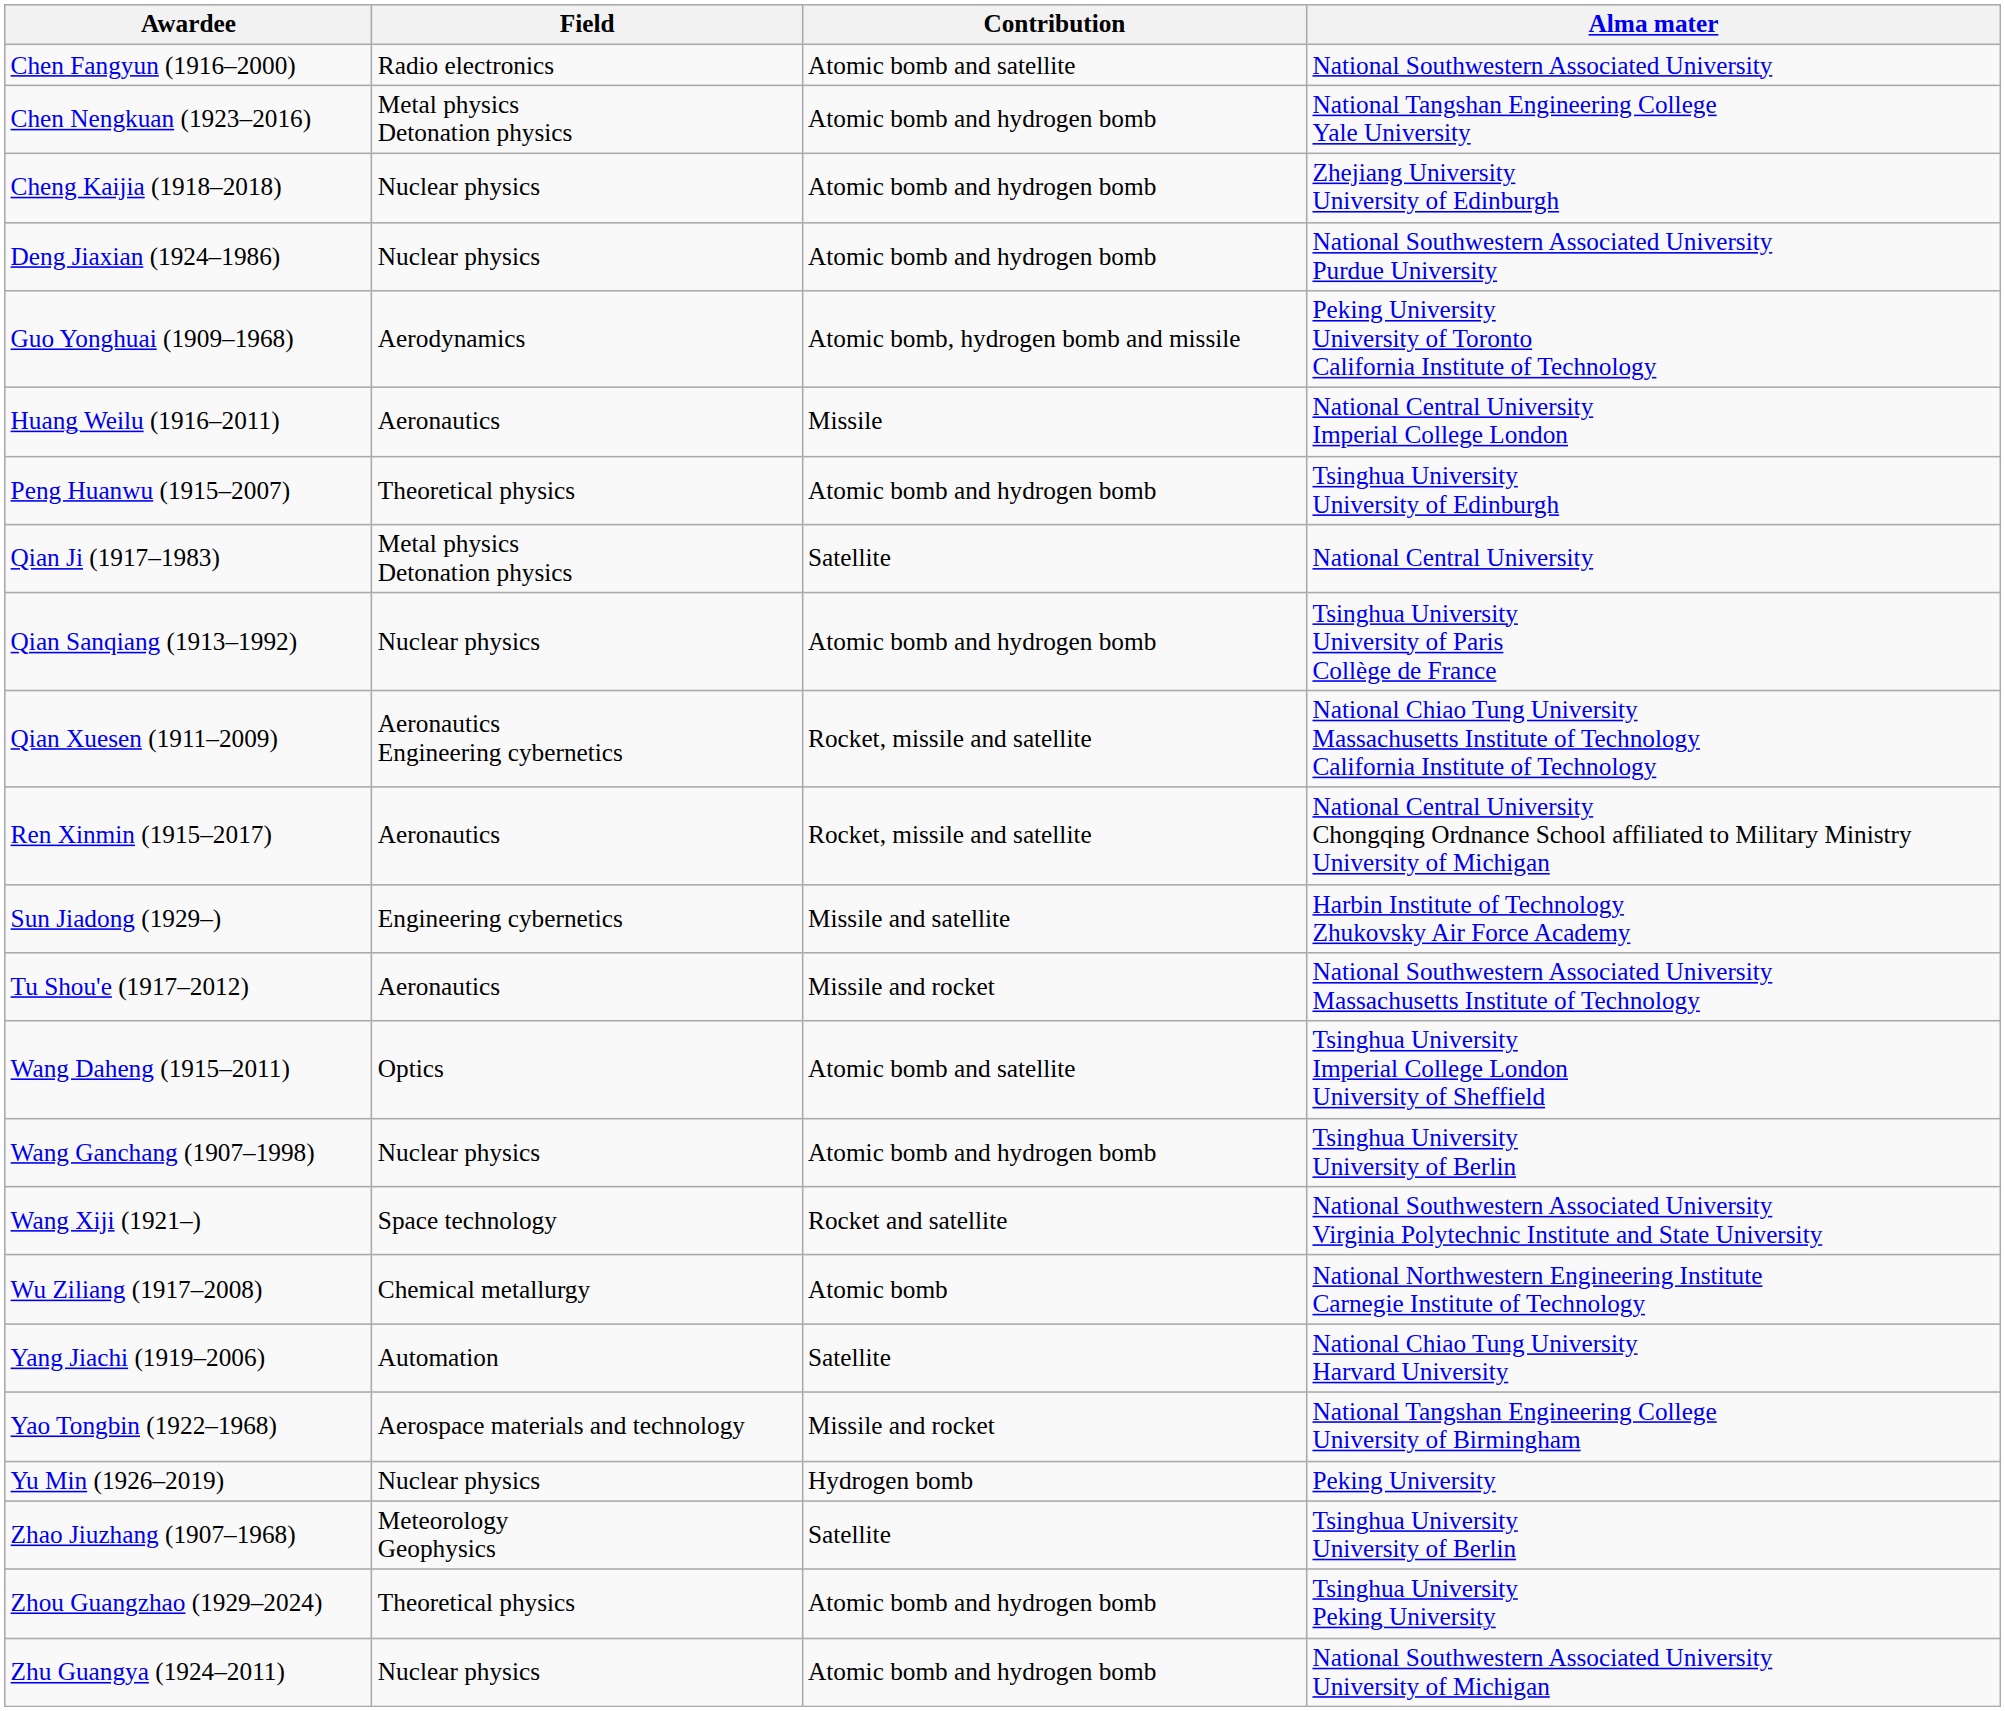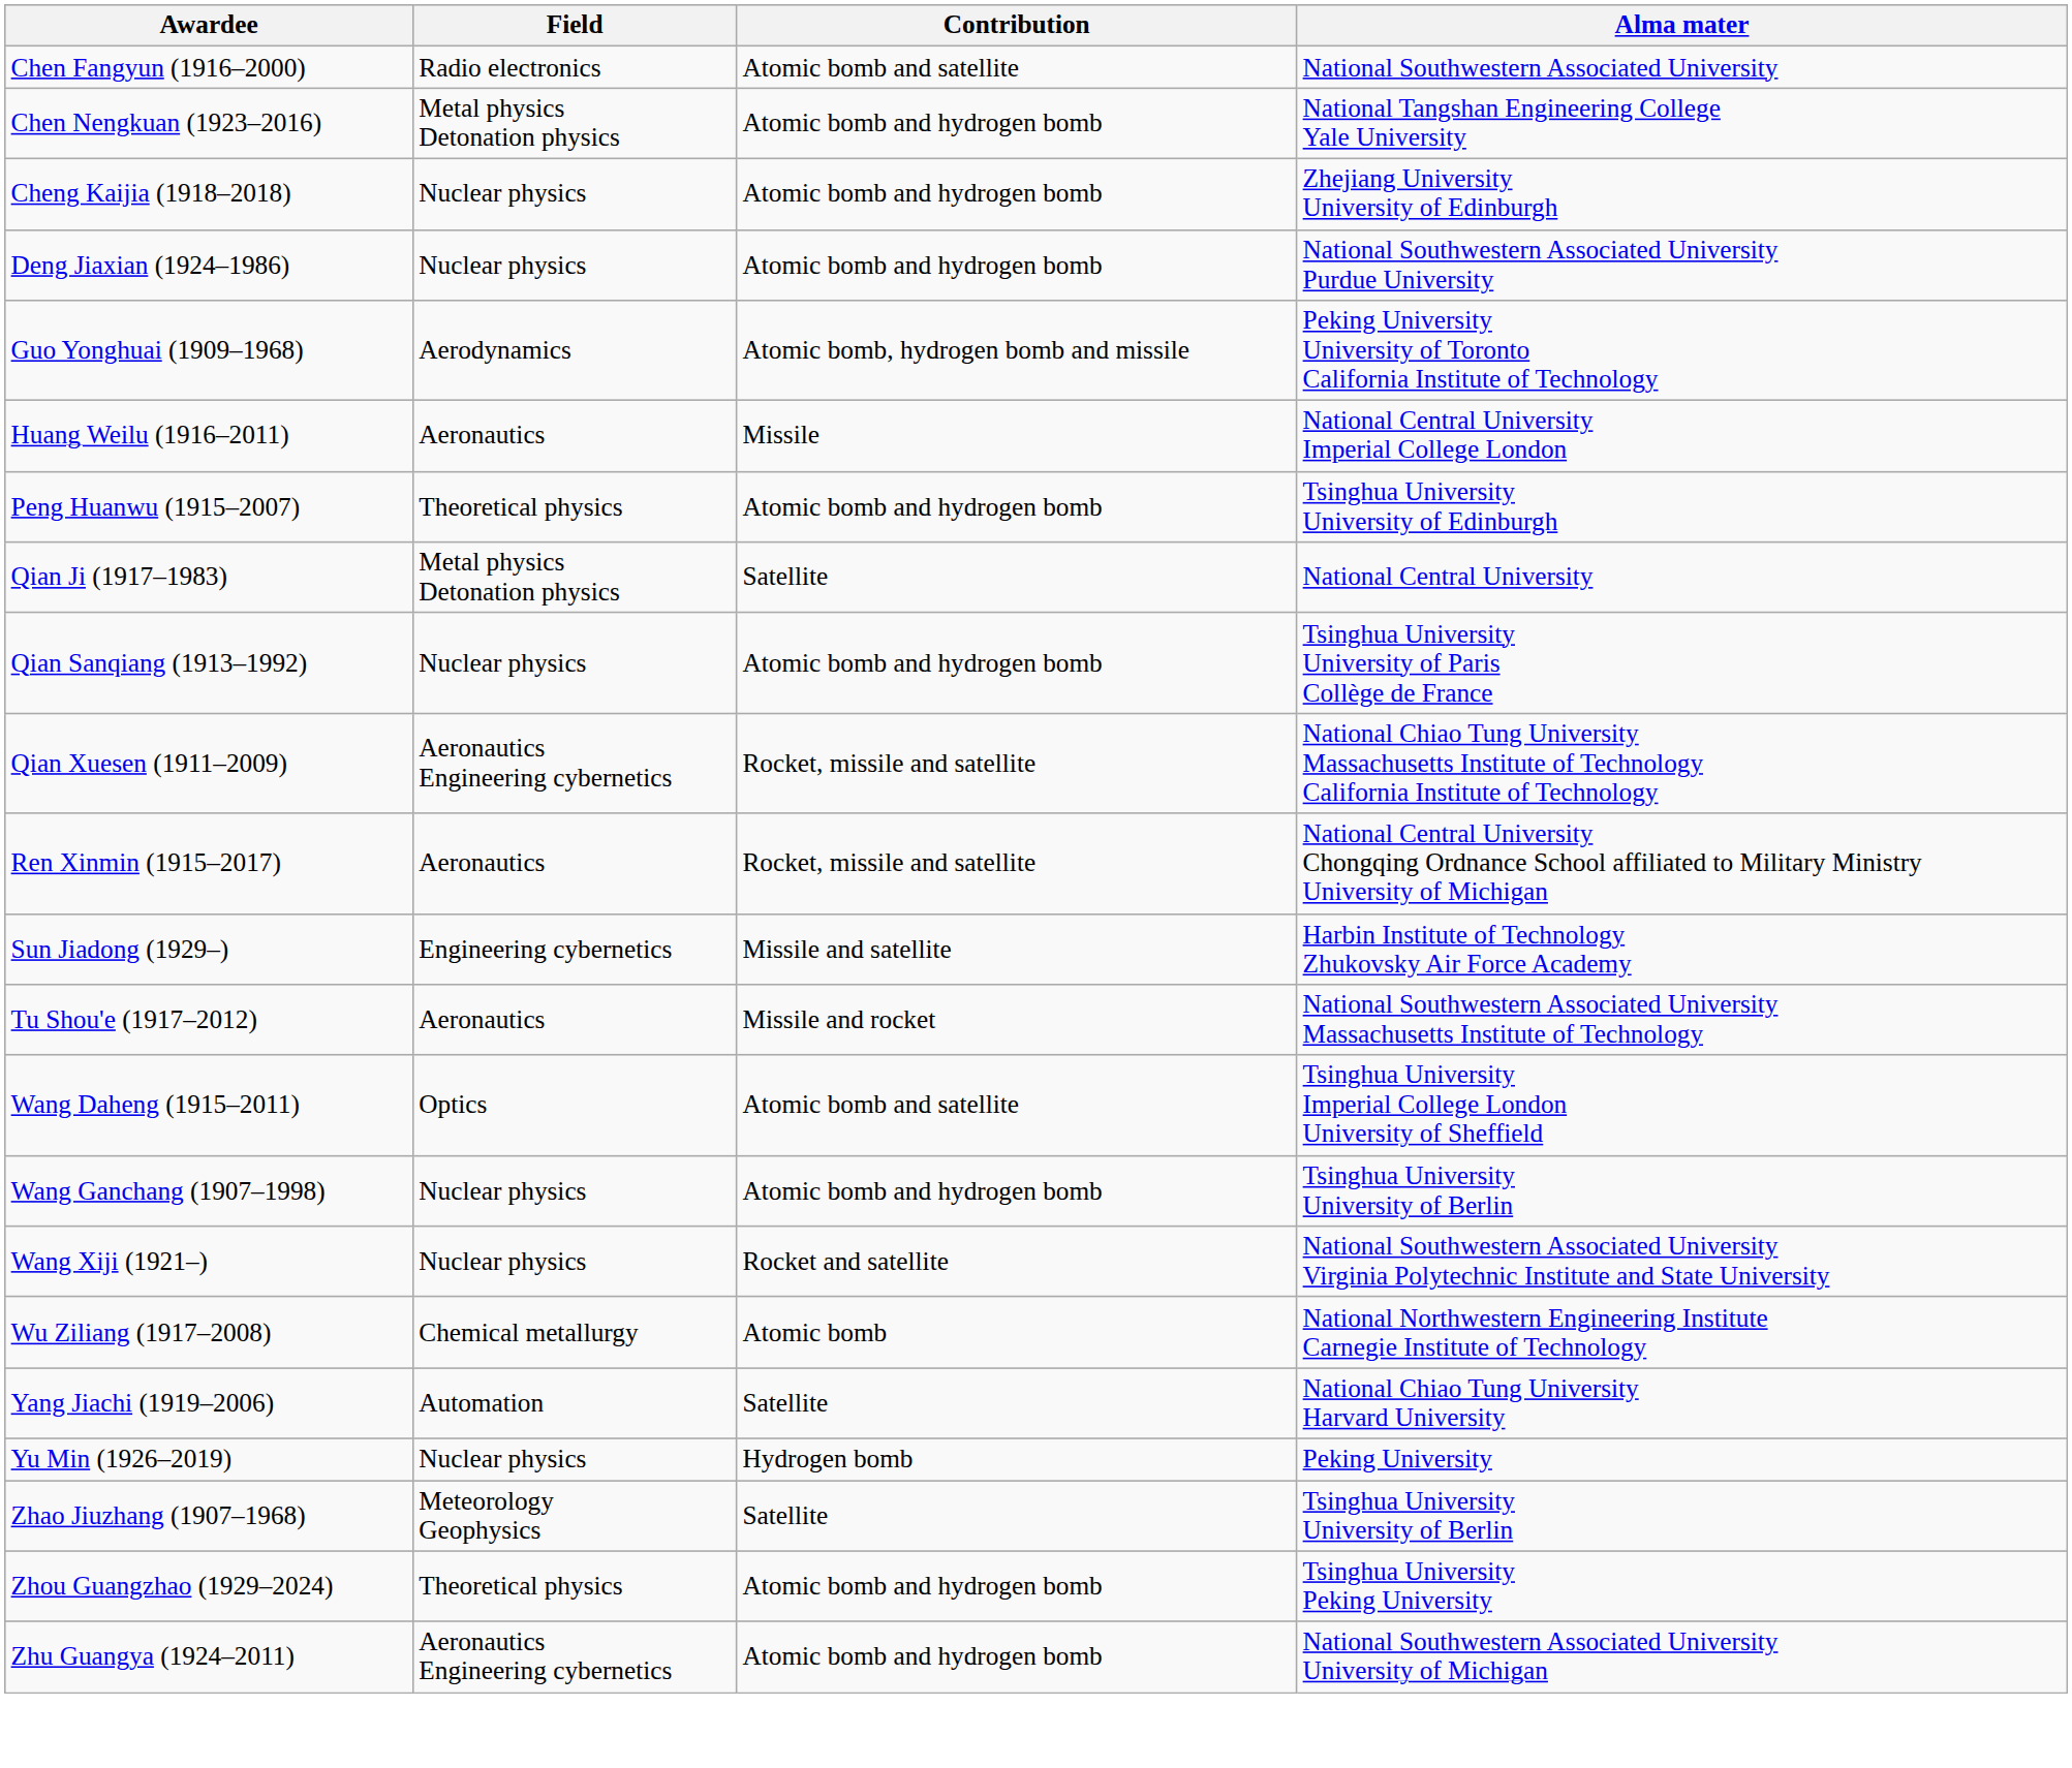Wang Xiji (1921–) | Field: Space technology -> Nuclear physics
- row: Yao Tongbin (1922–1968) | Aerospace materials and technology | Missile and rocket | National Tangshan Engineering College University of Birmingham
Zhu Guangya (1924–2011) | Field: Nuclear physics -> Aeronautics Engineering cybernetics
